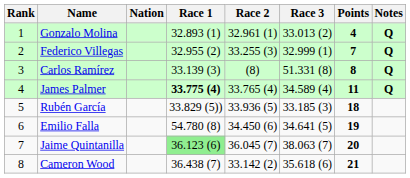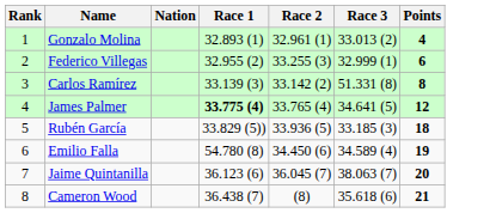- column: Notes | Q | Q | Q | Q
Federico Villegas | Points: 7 -> 6
Carlos Ramírez | Race 2: (8) -> 33.142 (2)
James Palmer | Race 3: 34.589 (4) -> 34.641 (5)
James Palmer | Points: 11 -> 12
Emilio Falla | Race 3: 34.641 (5) -> 34.589 (4)
Jaime Quintanilla | Race 1: lightgreen background -> no background
Cameron Wood | Race 2: 33.142 (2) -> (8)
